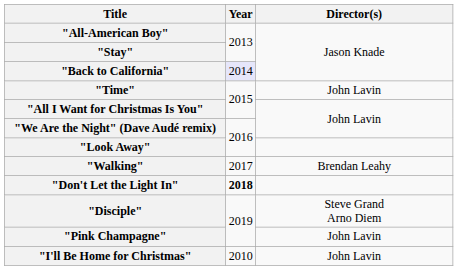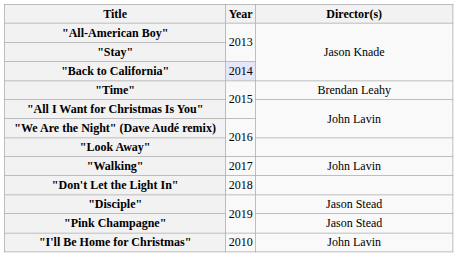"Time" | Director(s): John Lavin -> Brendan Leahy
"Walking" | Director(s): Brendan Leahy -> John Lavin
"Don't Let the Light In" | Year: bold -> normal
"Disciple" | Director(s): Steve Grand Arno Diem -> Jason Stead
"Pink Champagne" | Director(s): John Lavin -> Jason Stead
